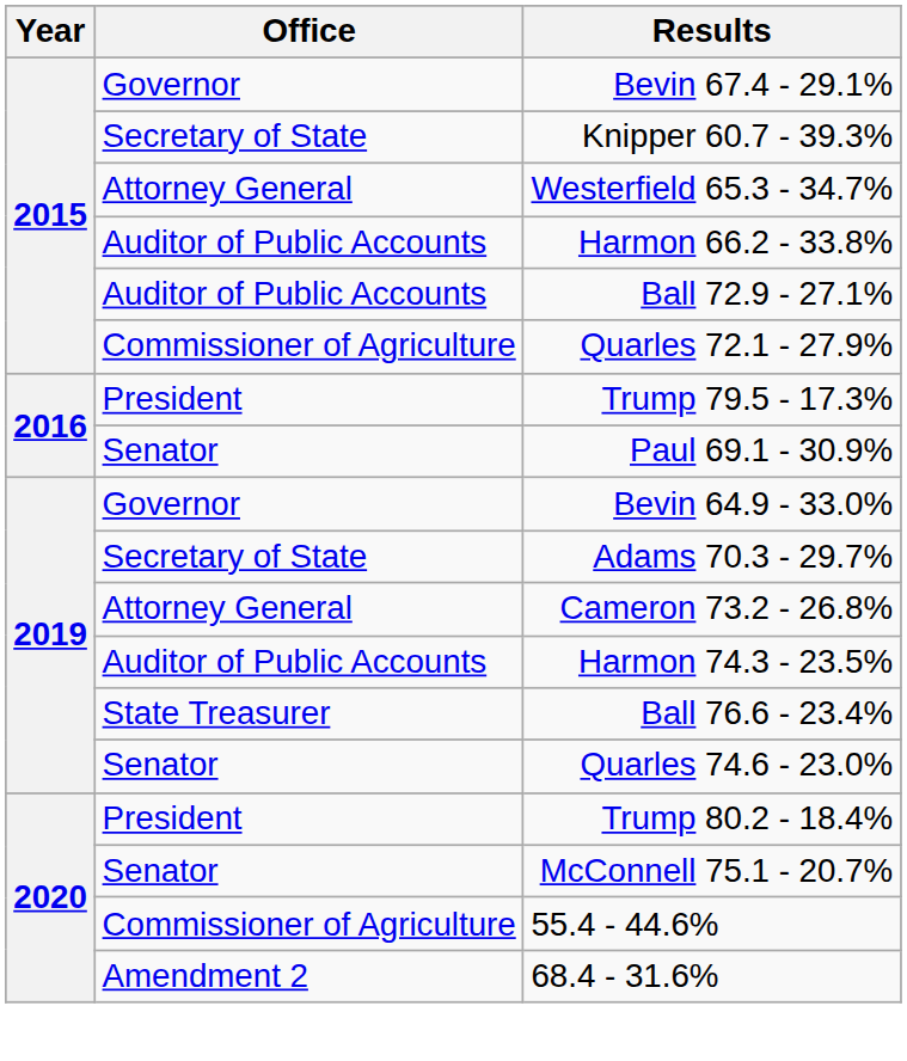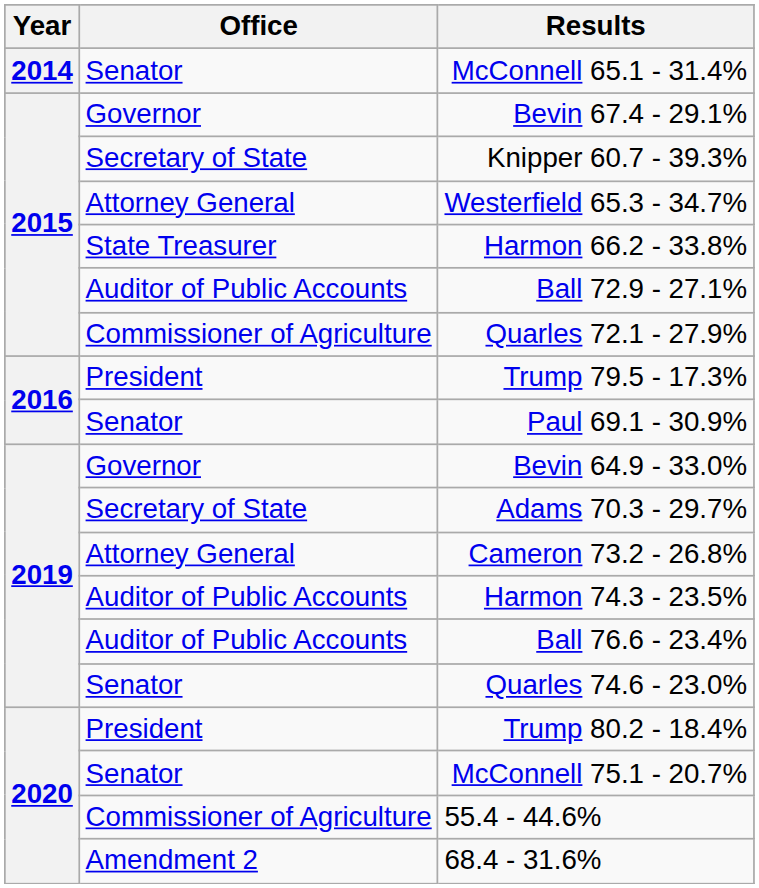+ row: 2014 | Senator | McConnell 65.1 - 31.4%
Harmon 66.2 - 33.8% | Office: Auditor of Public Accounts -> State Treasurer
Ball 76.6 - 23.4% | Office: State Treasurer -> Auditor of Public Accounts
